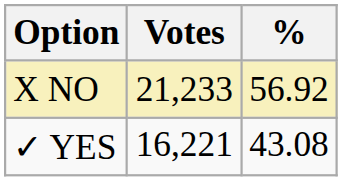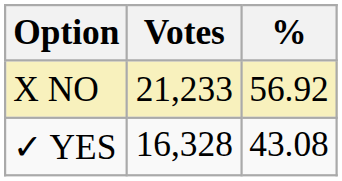✓ YES | Votes: 16,221 -> 16,328
